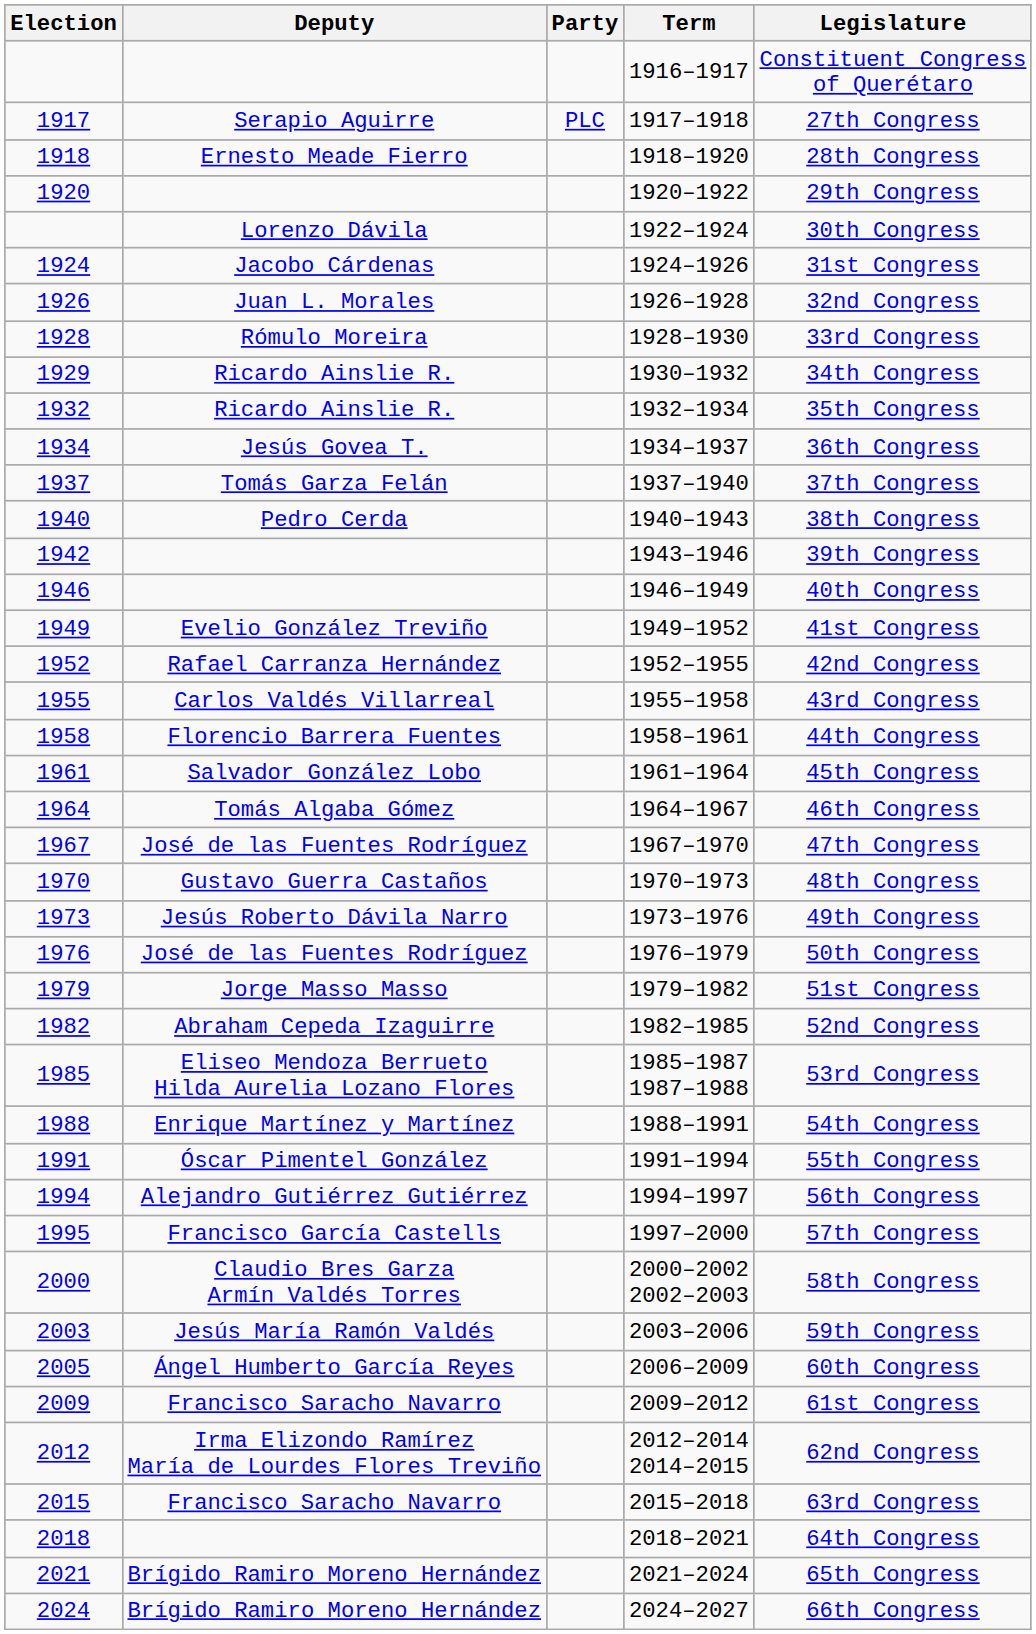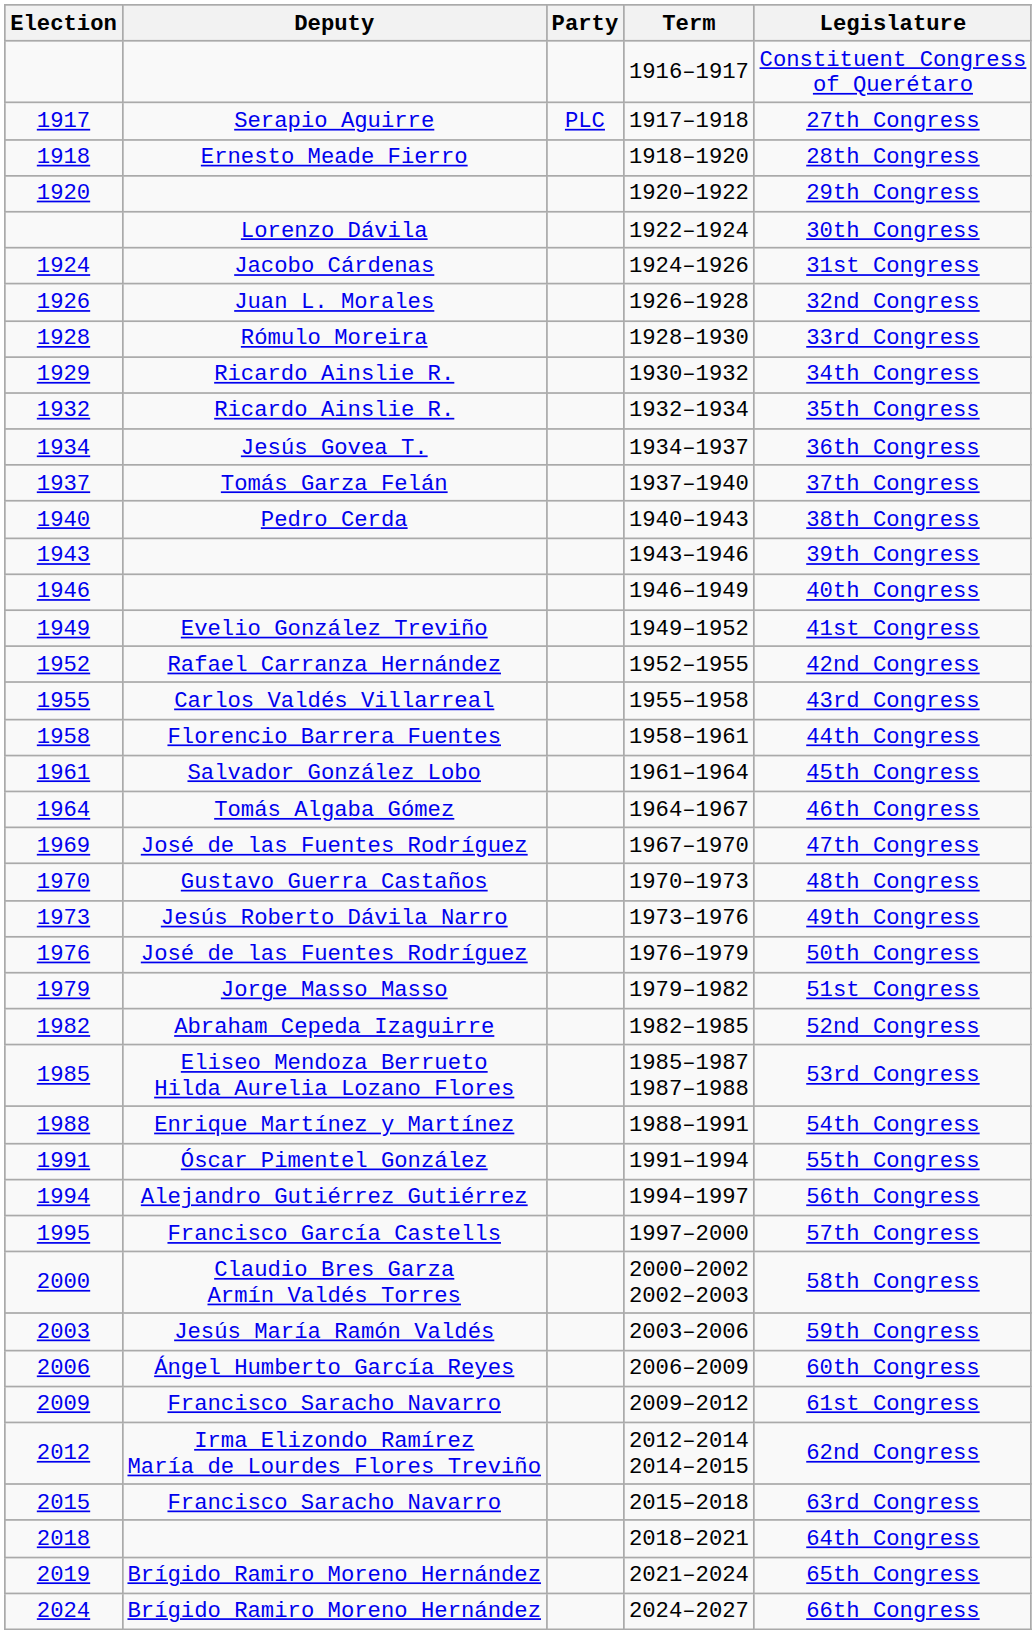1943–1946 | Election: 1942 -> 1943
1967–1970 | Election: 1967 -> 1969
2006–2009 | Election: 2005 -> 2006
2021–2024 | Election: 2021 -> 2019
